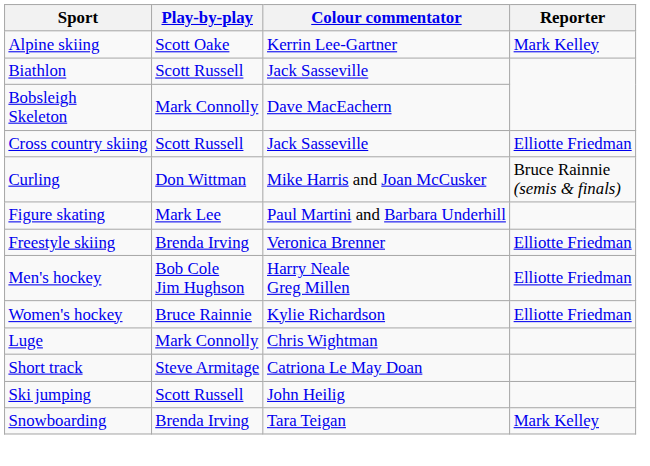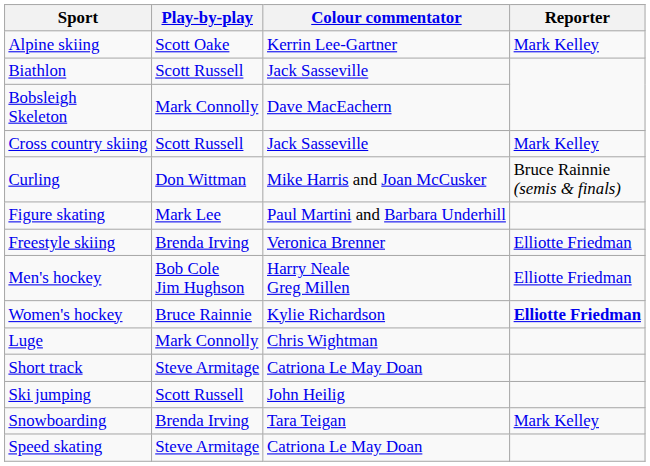Cross country skiing | Reporter: Elliotte Friedman -> Mark Kelley
Women's hockey | Reporter: normal -> bold
+ row: Speed skating | Steve Armitage | Catriona Le May Doan
